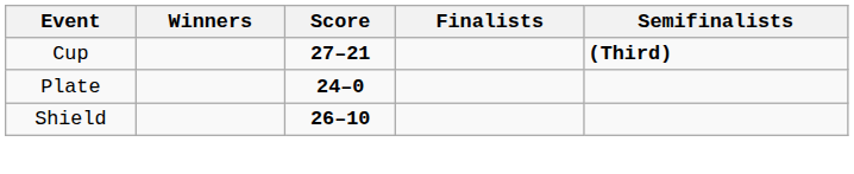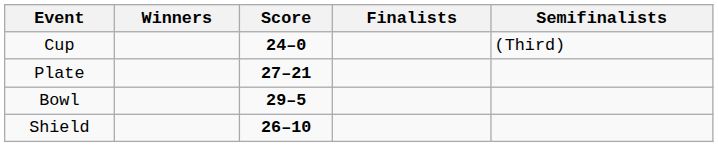Cup | Score: 27–21 -> 24–0
Cup | Semifinalists: bold -> normal
Plate | Score: 24–0 -> 27–21
+ row: Bowl | 29–5
